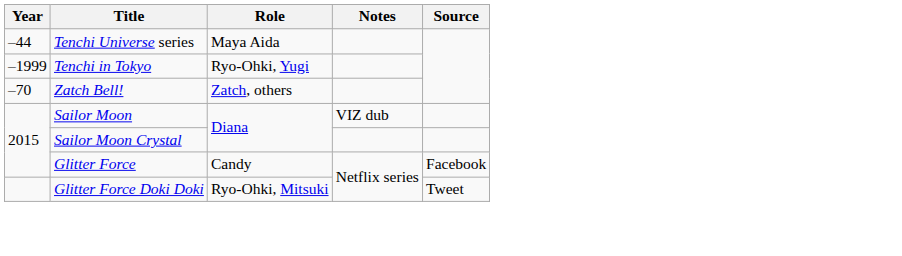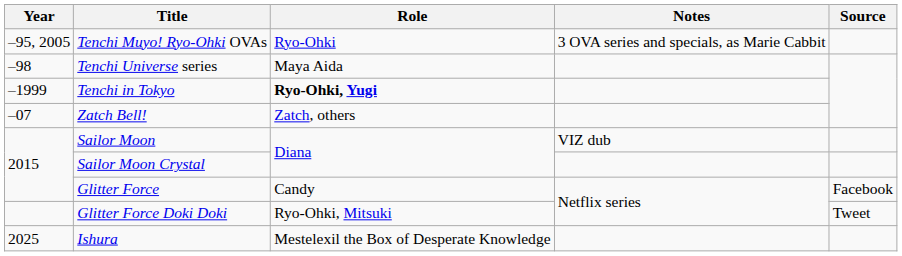+ row: –95, 2005 | Tenchi Muyo! Ryo-Ohki OVAs | Ryo-Ohki | 3 OVA series and specials, as Marie Cabbit
Tenchi Universe series | Year: –44 -> –98
Tenchi in Tokyo | Role: normal -> bold
Zatch Bell! | Year: –70 -> –07
+ row: 2025 | Ishura | Mestelexil the Box of Desperate Knowledge
